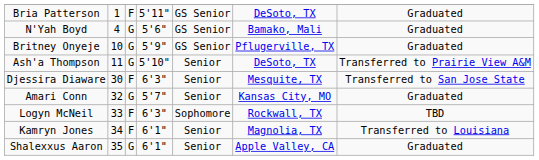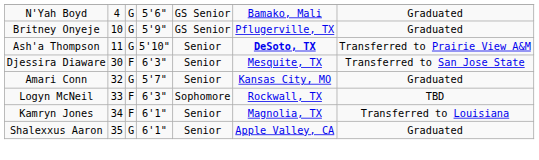- row: Bria Patterson | 1 | F | 5'11" | GS Senior | DeSoto, TX | Graduated
Ash'a Thompson | column 6: normal -> bold
